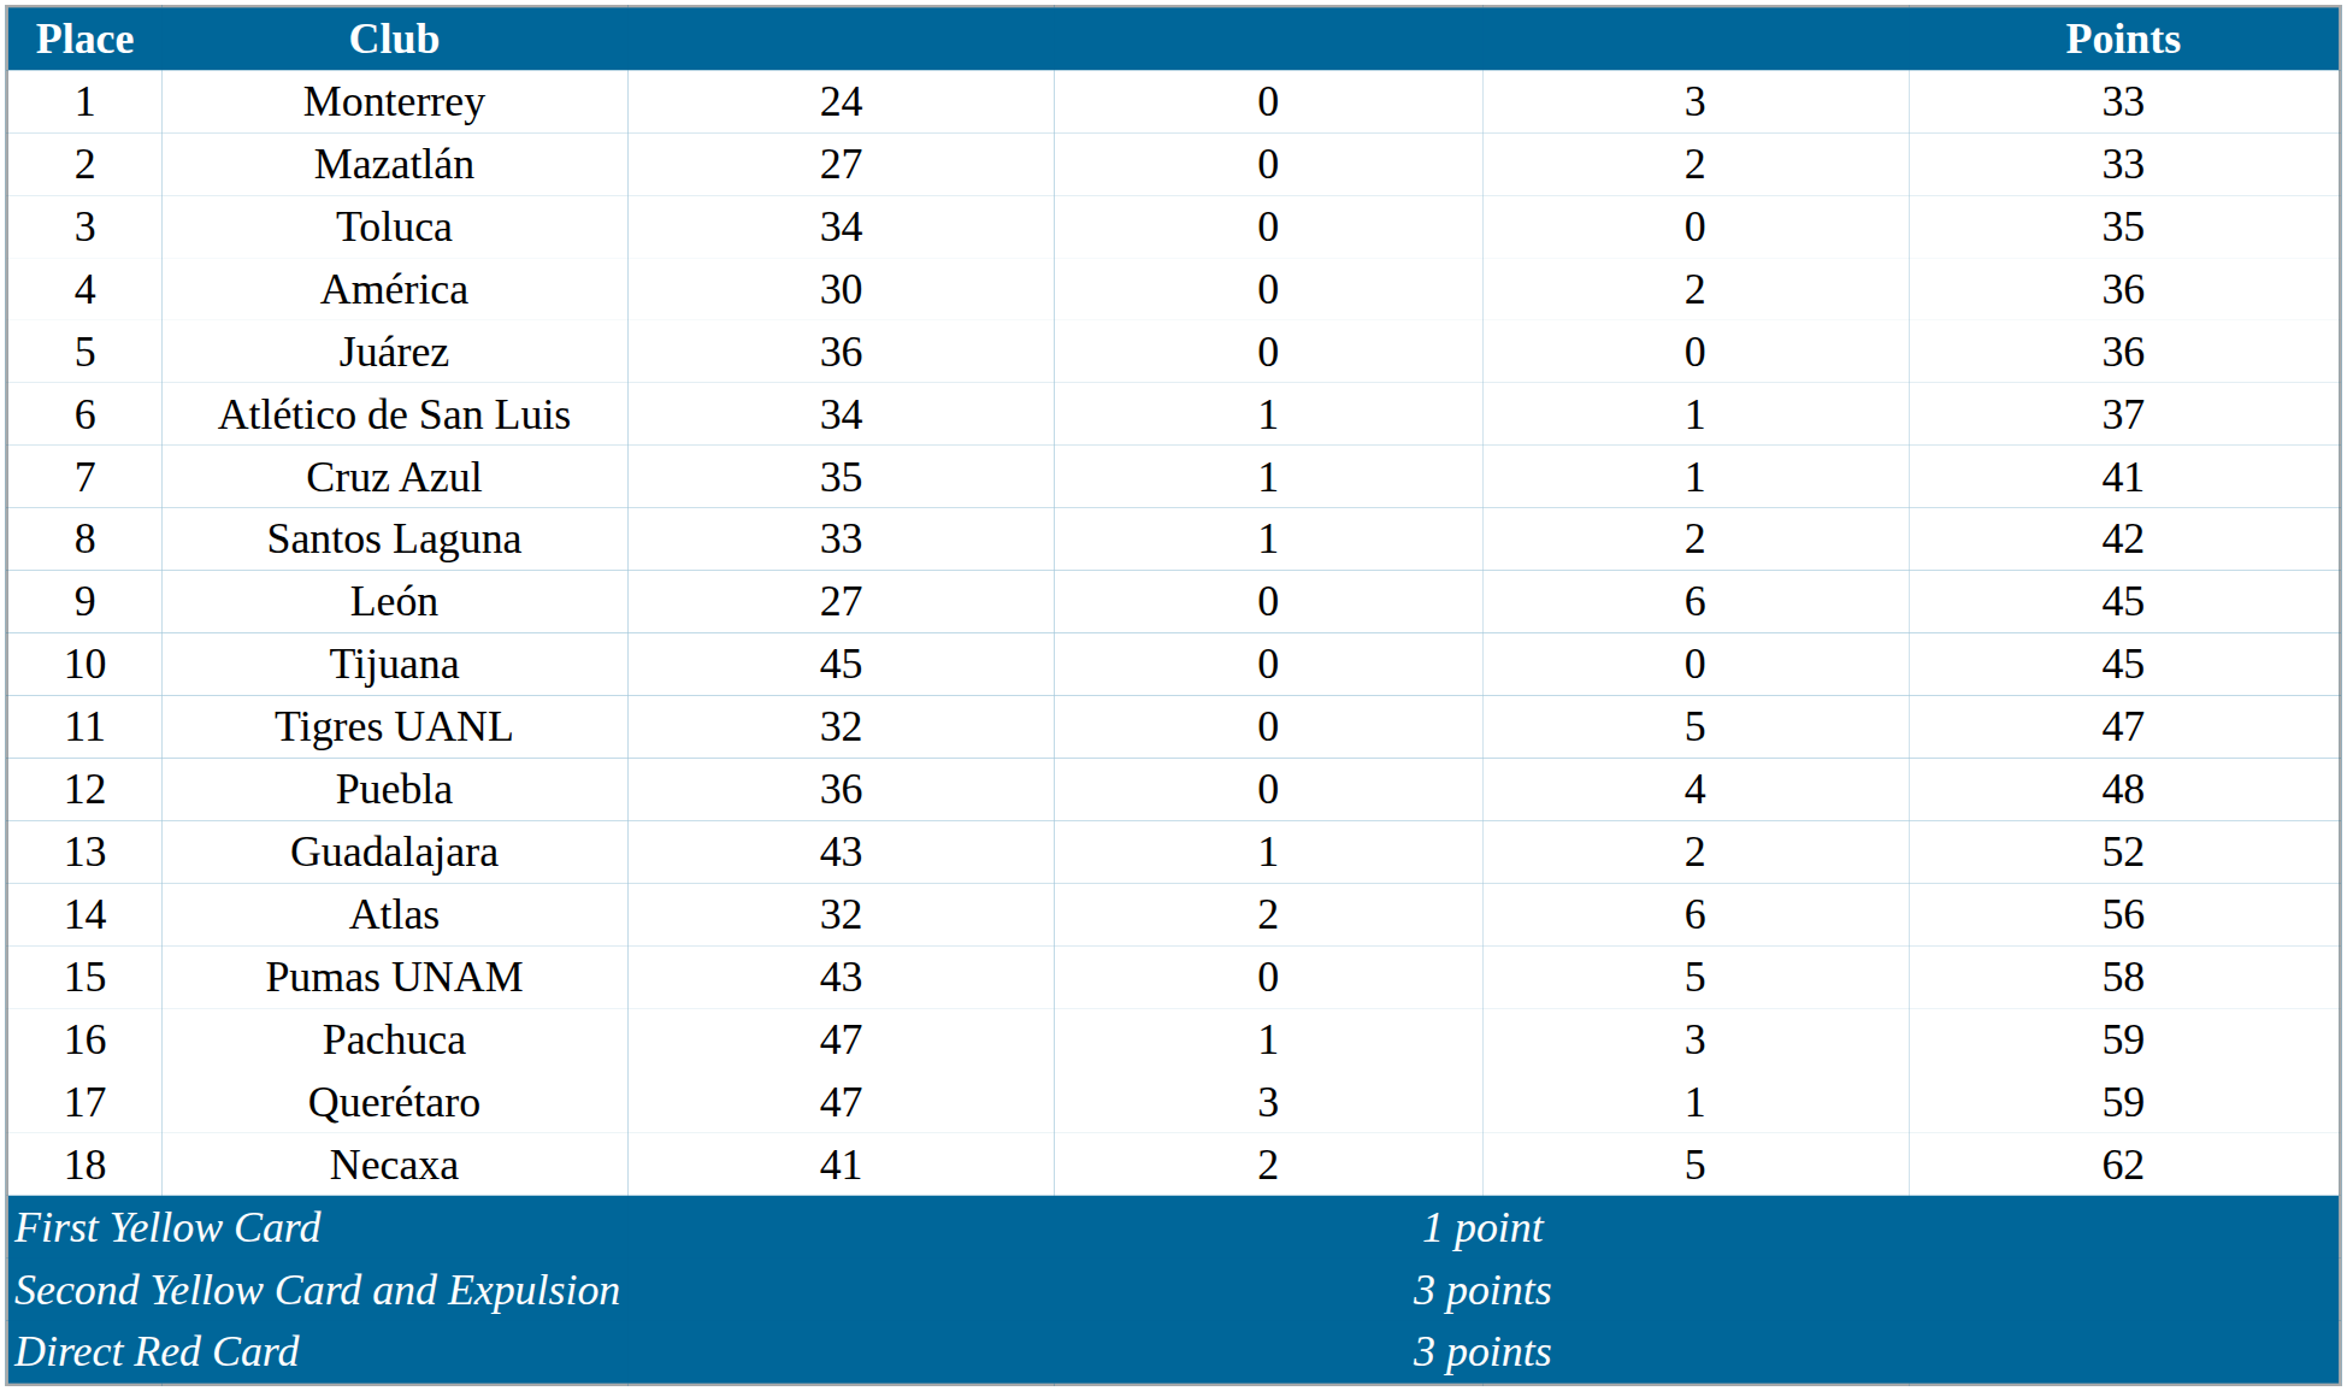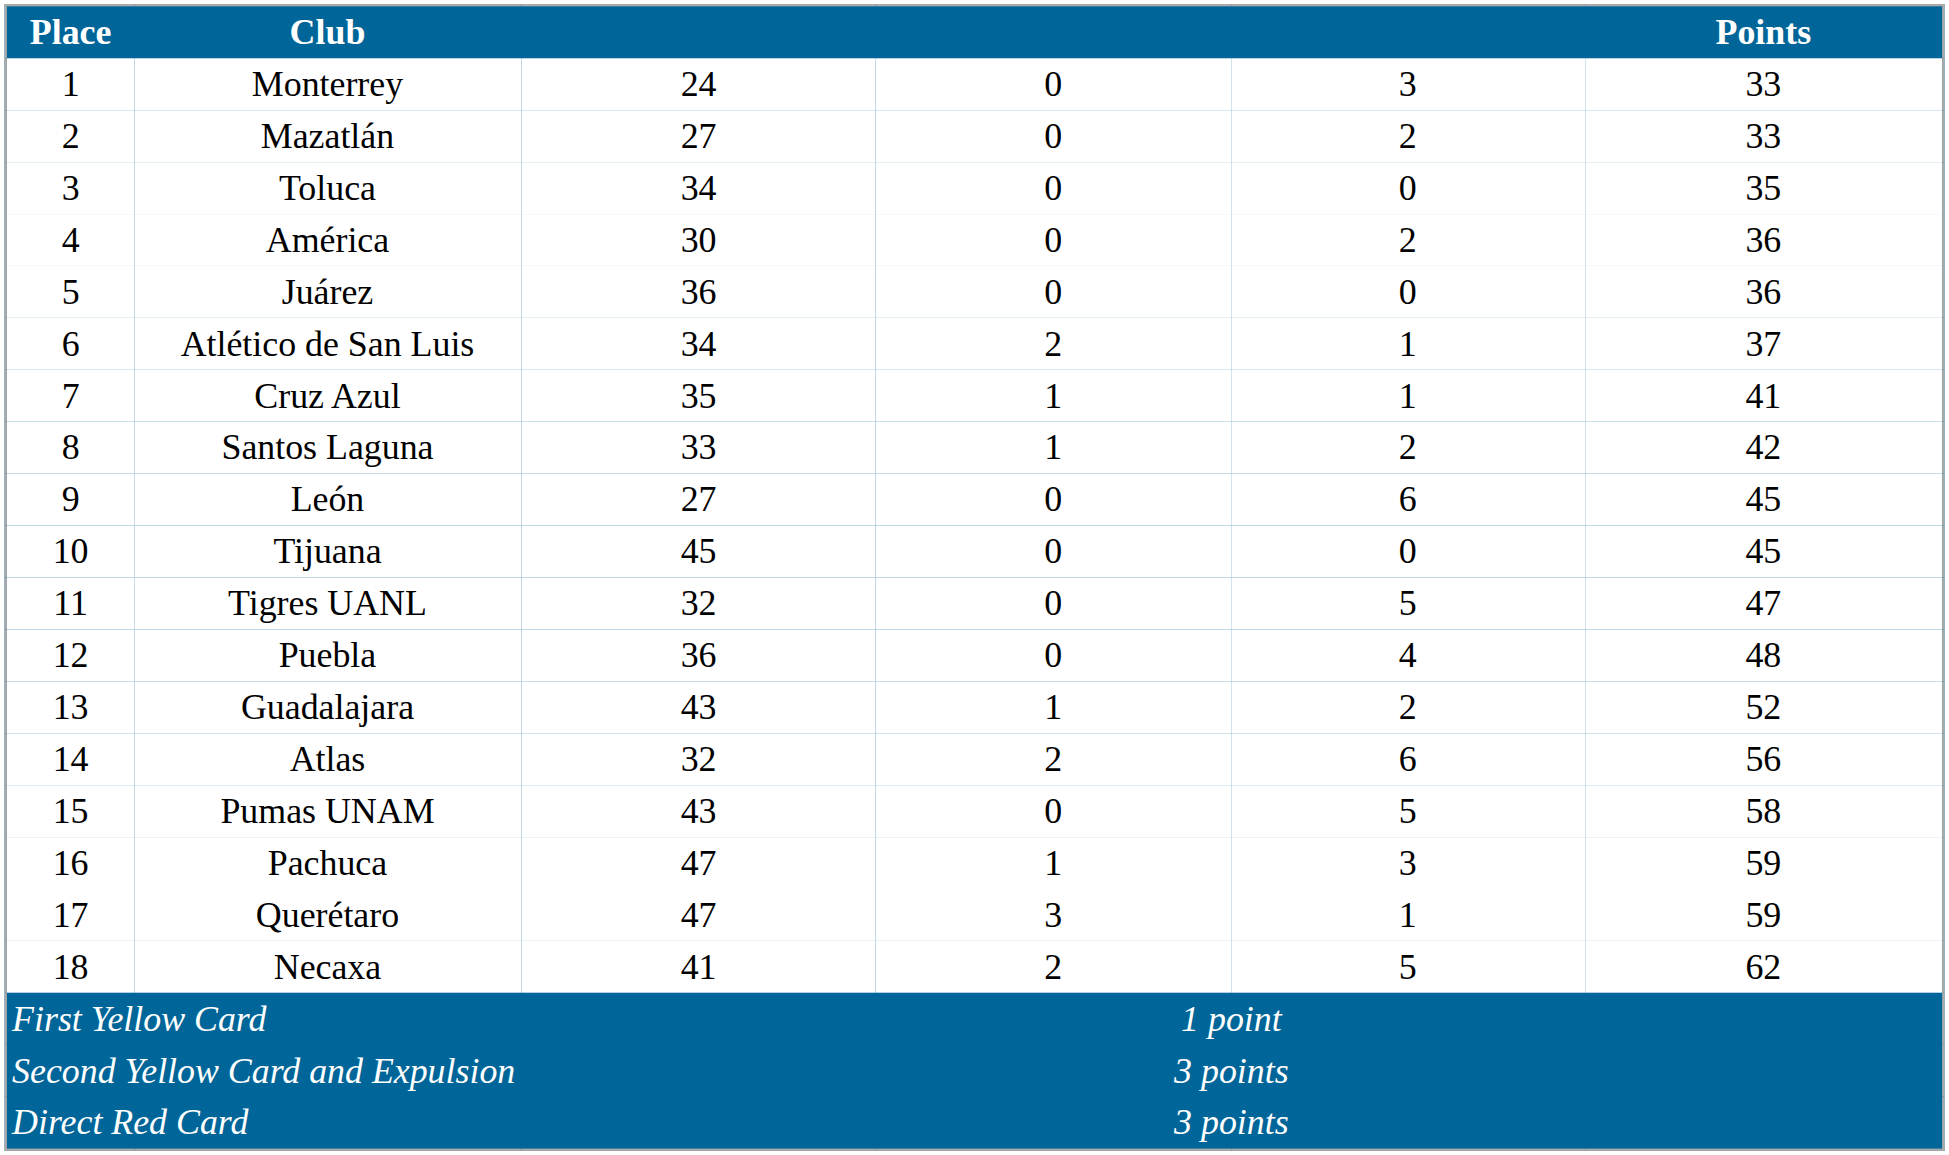Atlético de San Luis | column 4: 1 -> 2
